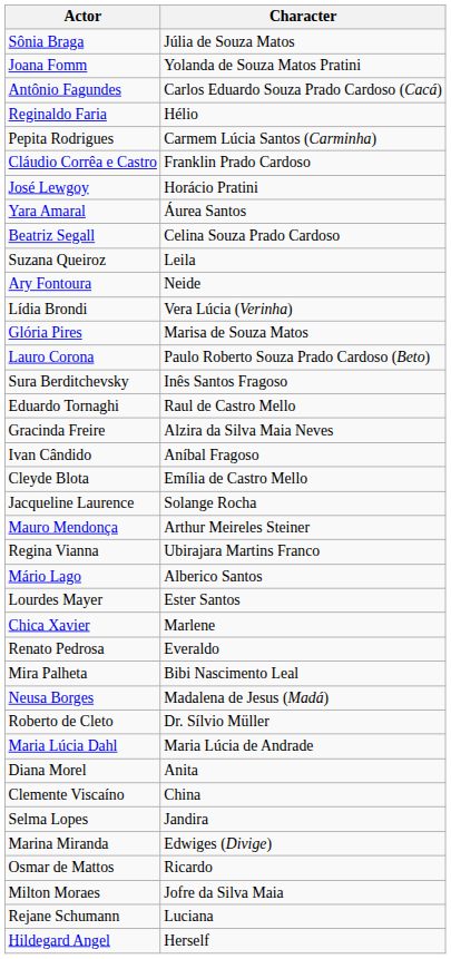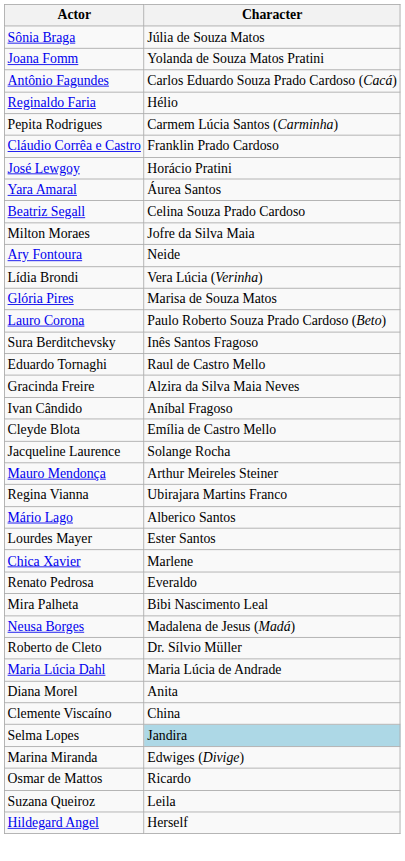rows swapped: Milton Moraes <-> Suzana Queiroz
Selma Lopes | Character: no background -> lightblue background
- row: Rejane Schumann | Luciana
